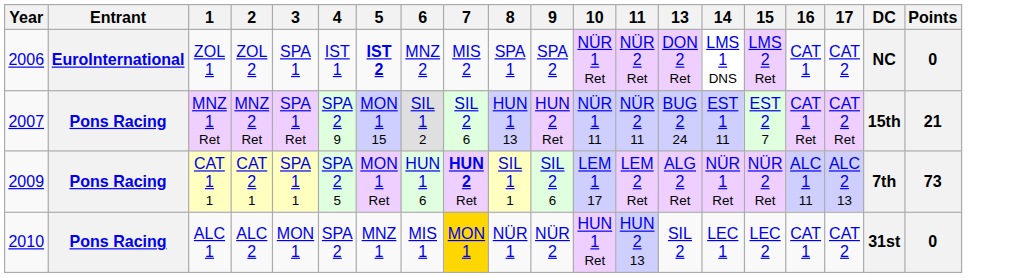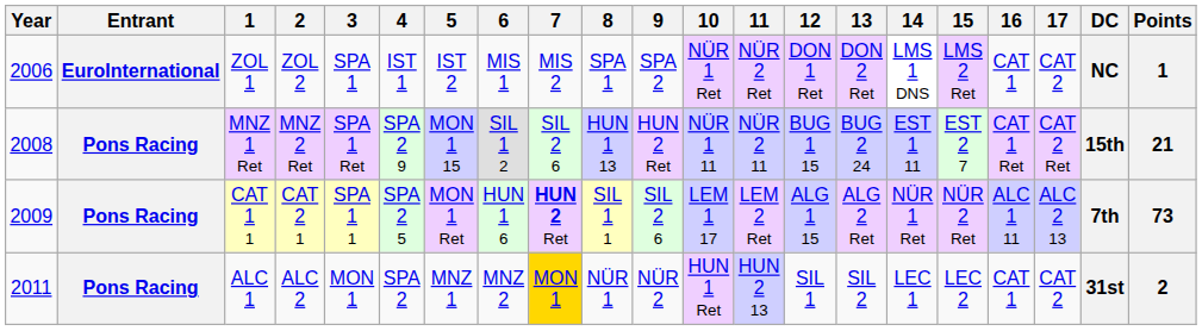+ column: 12 | DON 1 Ret | BUG 1 15 | ALG 1 15 | SIL 1
ZOL 1 | 5: bold -> normal
ZOL 1 | 6: MNZ 2 -> MIS 1
ZOL 1 | Points: 0 -> 1
MNZ 1 Ret | Year: 2007 -> 2008
ALC 1 | Year: 2010 -> 2011
ALC 1 | 6: MIS 1 -> MNZ 2
ALC 1 | Points: 0 -> 2
